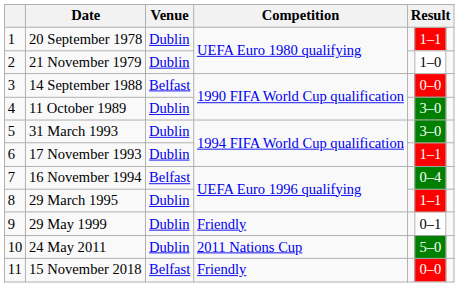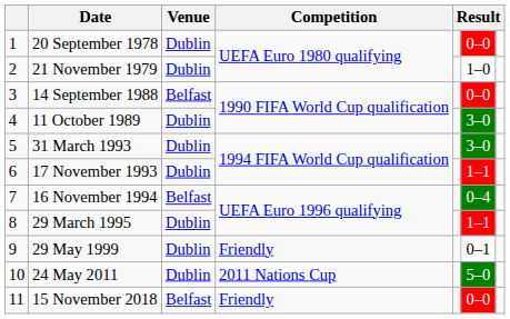20 September 1978 | column 6: 1–1 -> 0–0
